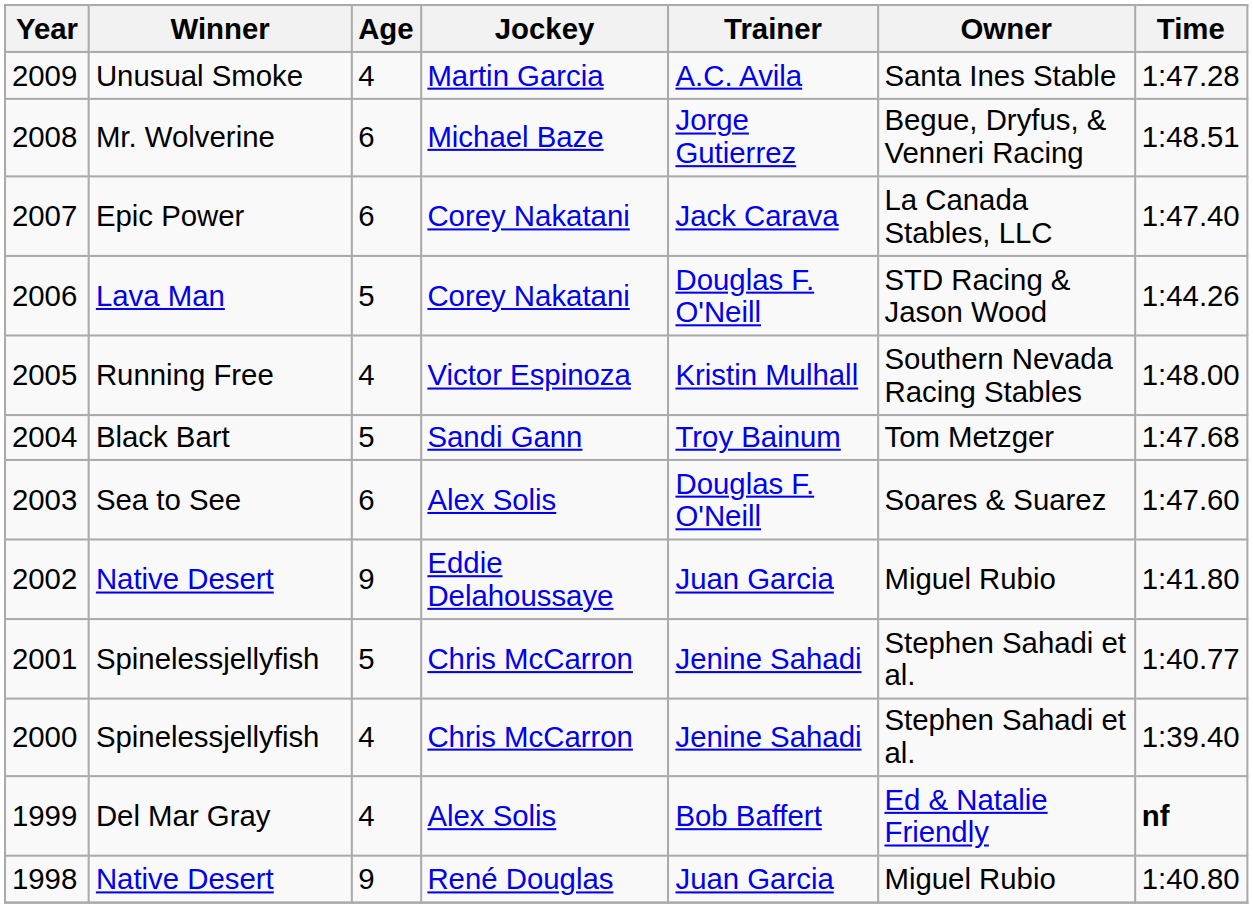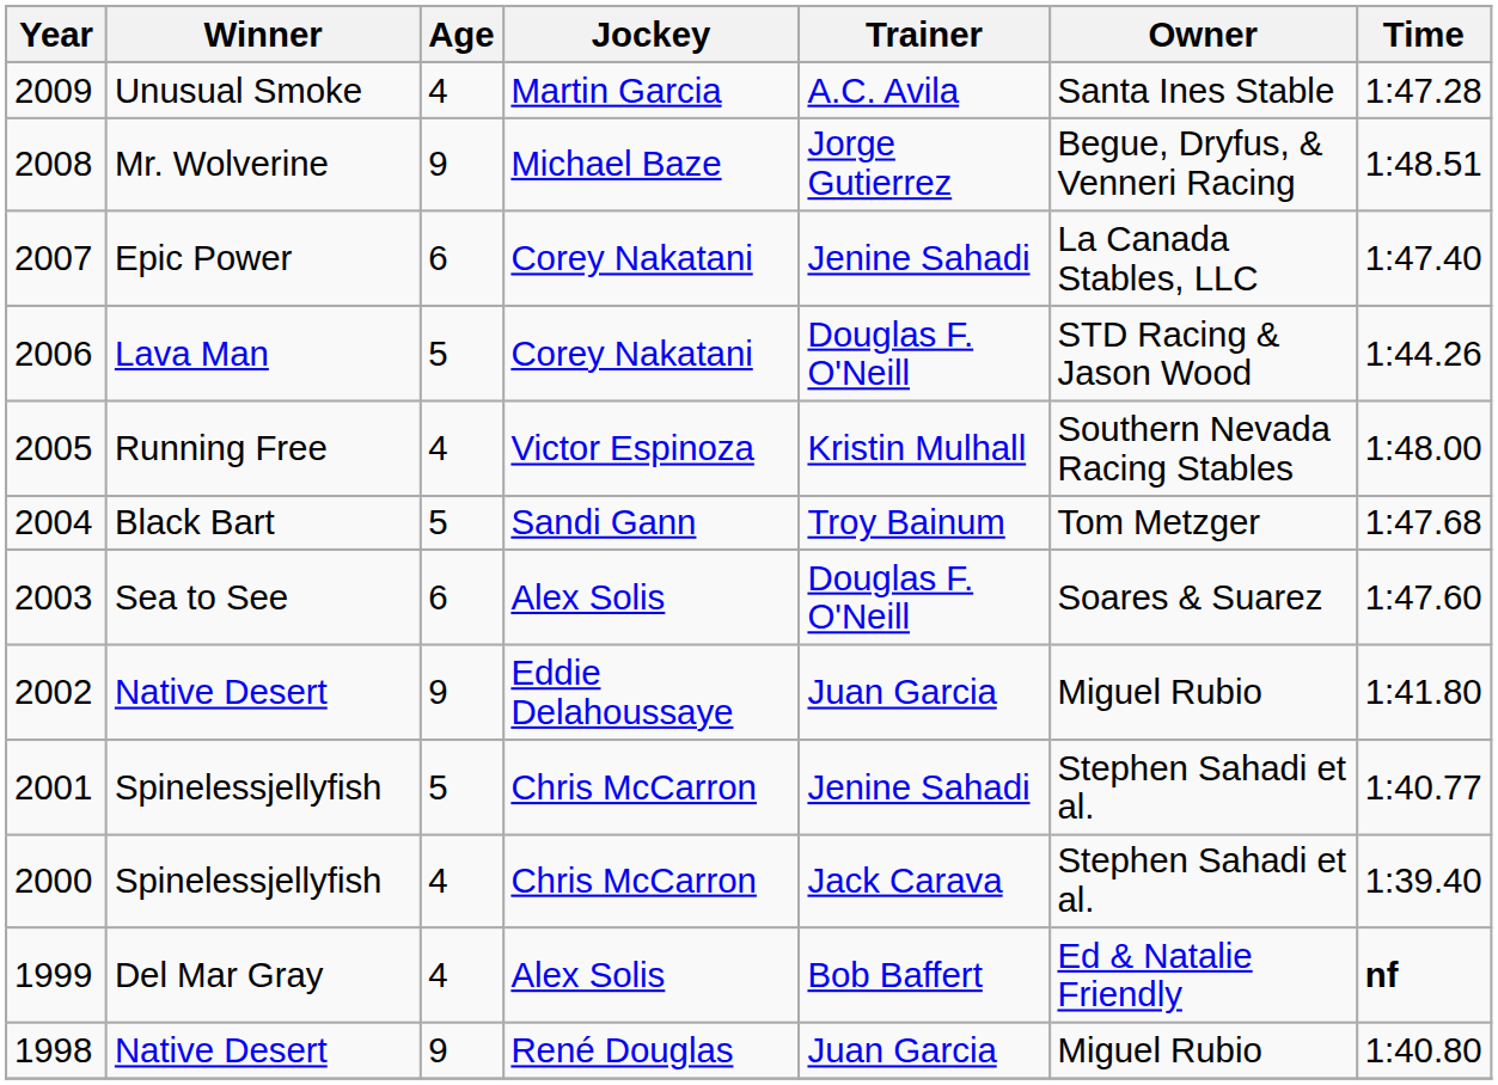2008 | Age: 6 -> 9
2007 | Trainer: Jack Carava -> Jenine Sahadi
2000 | Trainer: Jenine Sahadi -> Jack Carava
